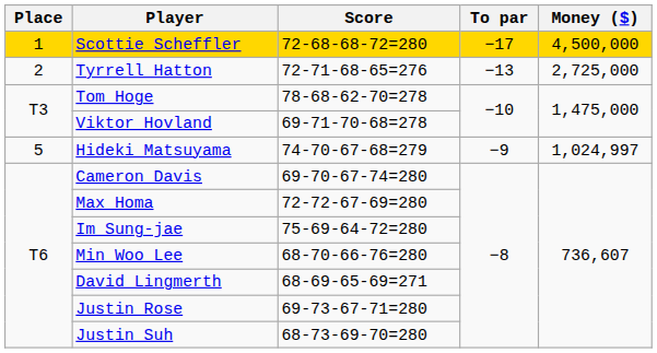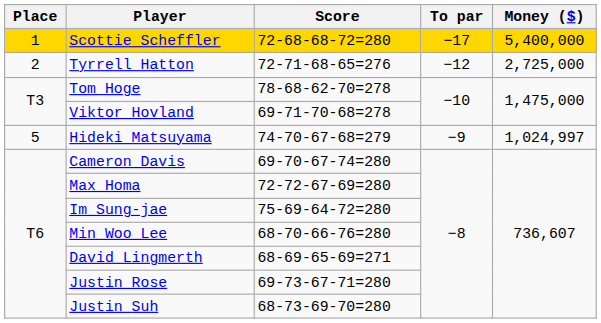Scottie Scheffler | Money ($): 4,500,000 -> 5,400,000
Tyrrell Hatton | To par: −13 -> −12
